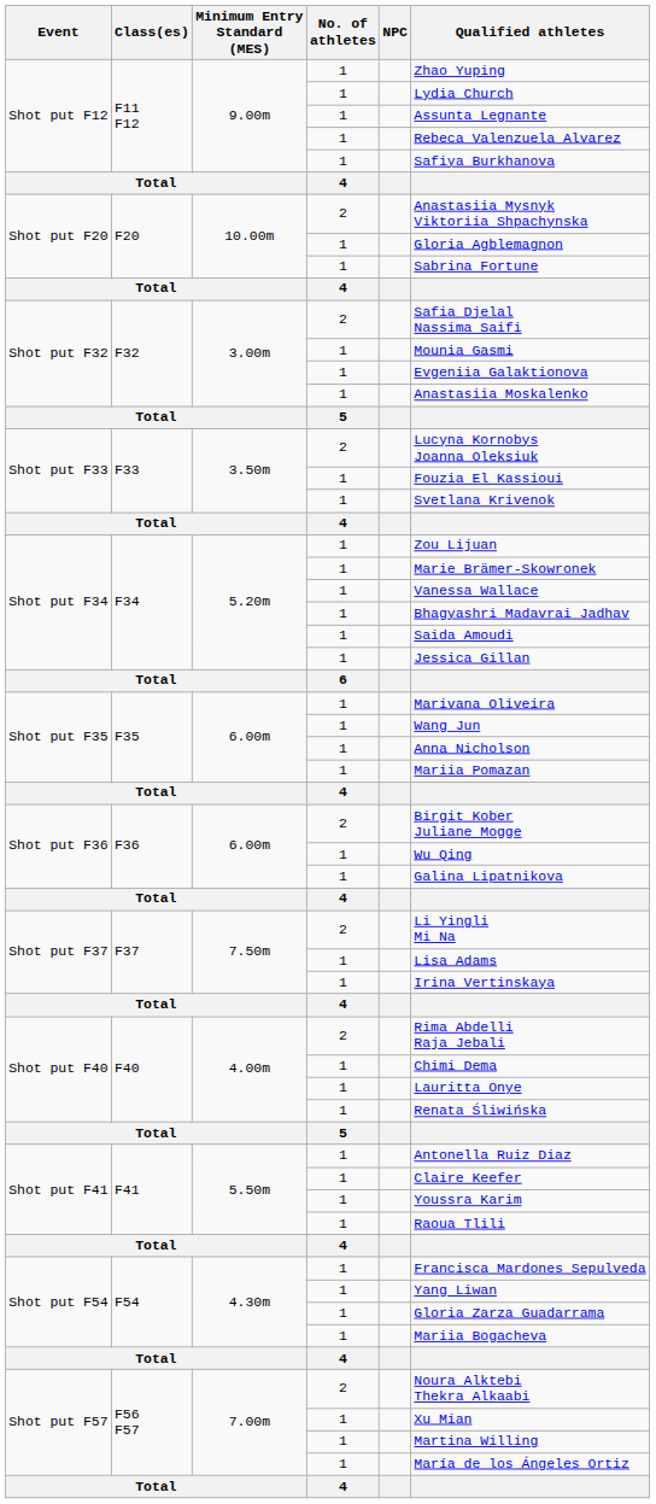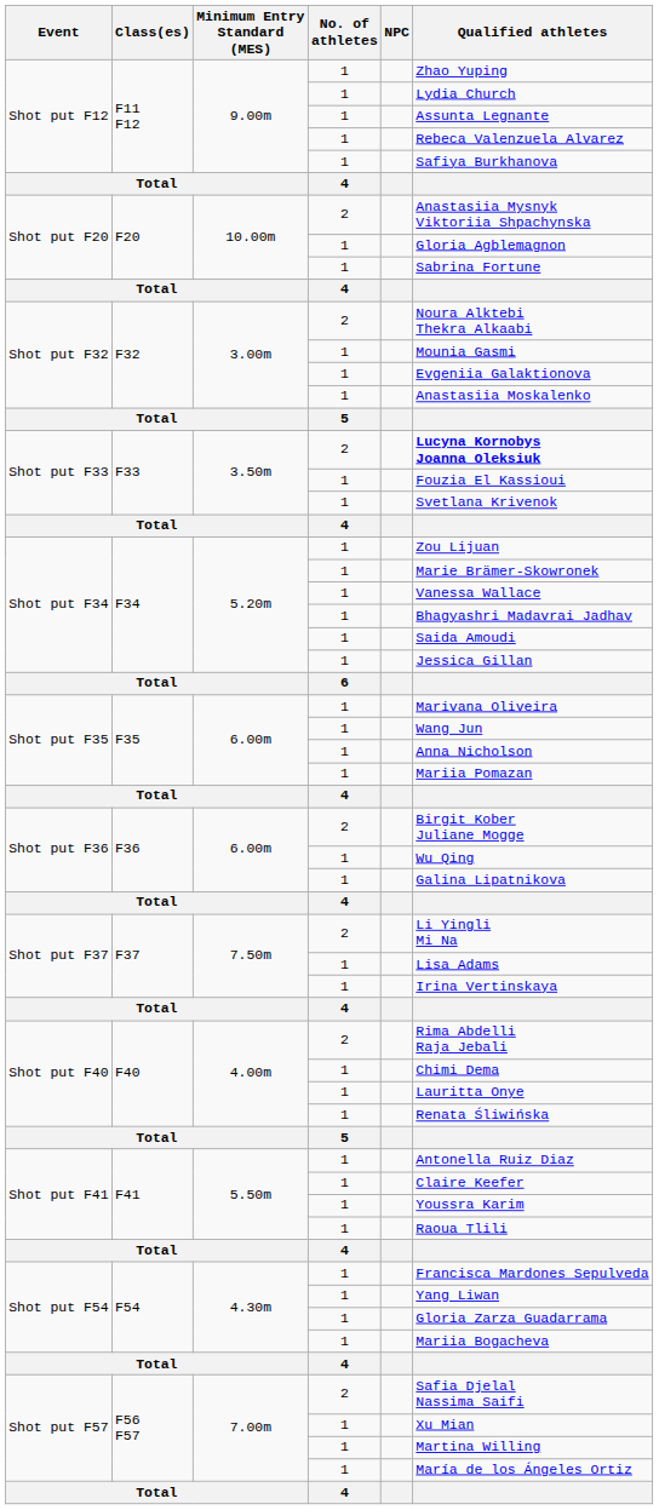Shot put F32 / 2 | Qualified athletes: Safia Djelal Nassima Saifi -> Noura Alktebi Thekra Alkaabi
Shot put F33 / 2 | Qualified athletes: normal -> bold
Shot put F57 / 2 | Qualified athletes: Noura Alktebi Thekra Alkaabi -> Safia Djelal Nassima Saifi
